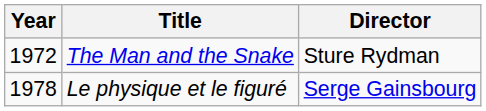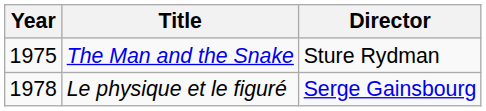The Man and the Snake | Year: 1972 -> 1975
